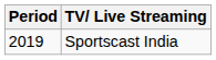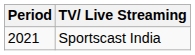Sportscast India | Period: 2019 -> 2021
